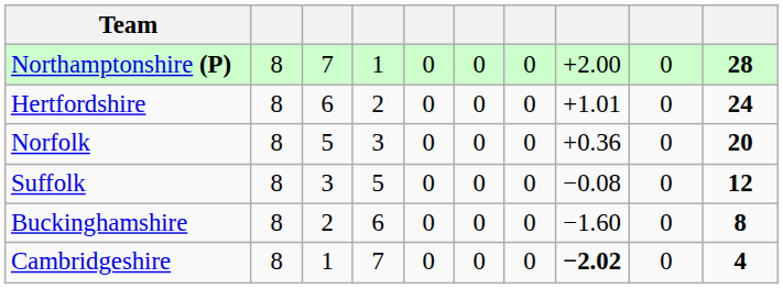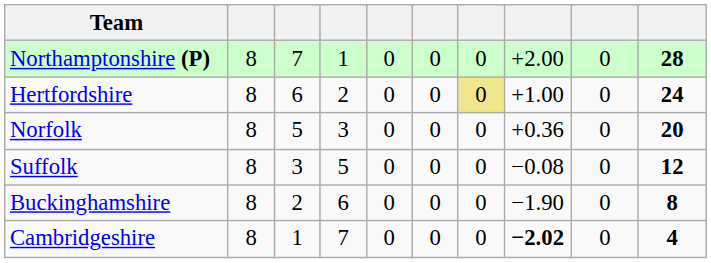Hertfordshire | column 7: no background -> khaki background
Hertfordshire | column 8: +1.01 -> +1.00
Buckinghamshire | column 8: −1.60 -> −1.90
